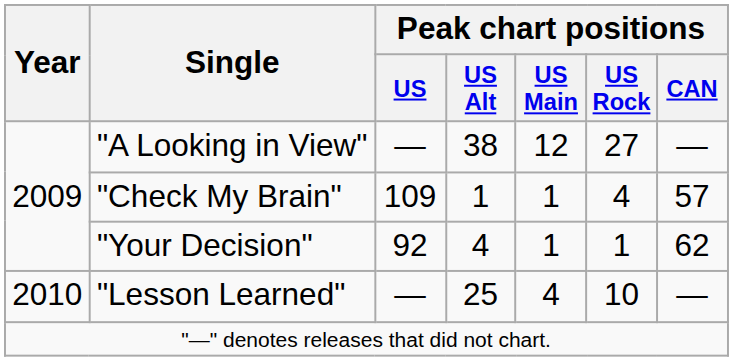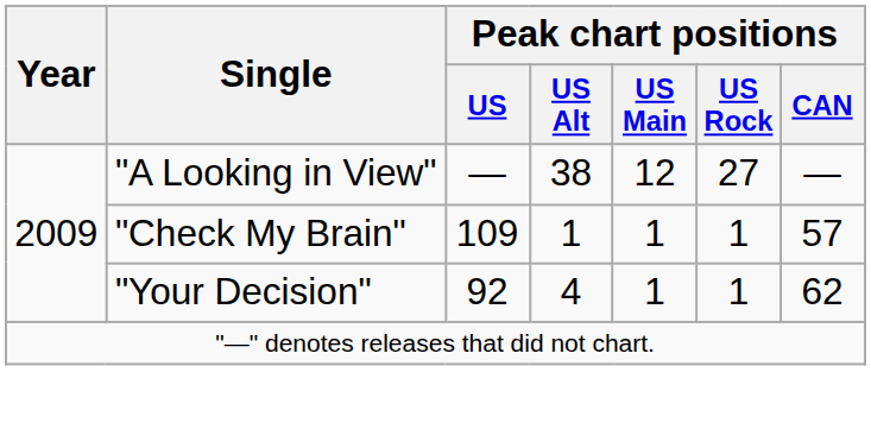"Check My Brain" | Peak chart positions / US Rock: 4 -> 1
- row: 2010 | "Lesson Learned" | — | 25 | 4 | 10 | —
